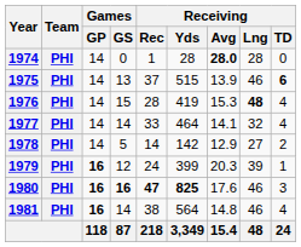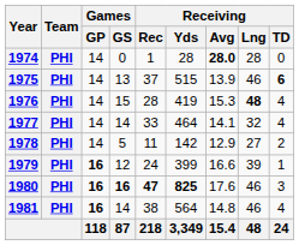1978 | Receiving / Rec: 14 -> 11
1979 | Receiving / Avg: 20.3 -> 16.6
